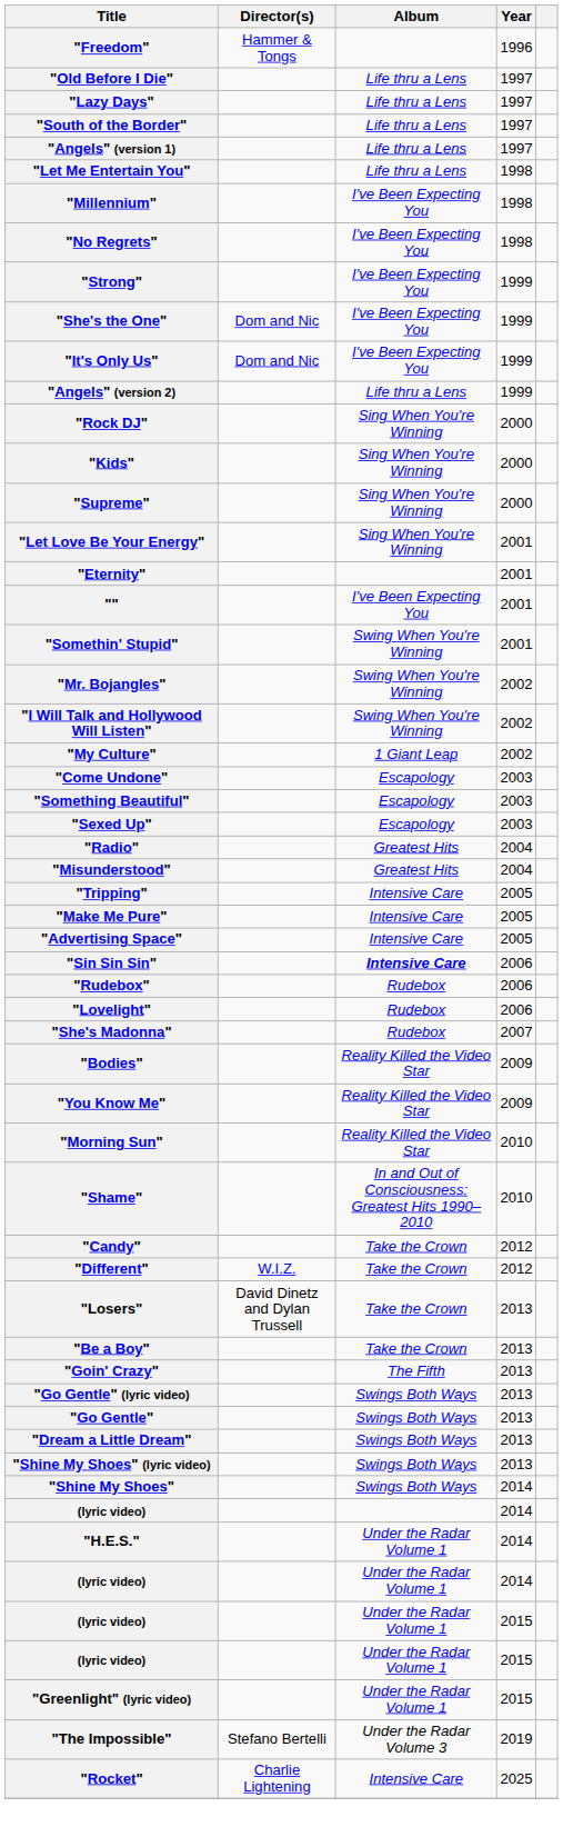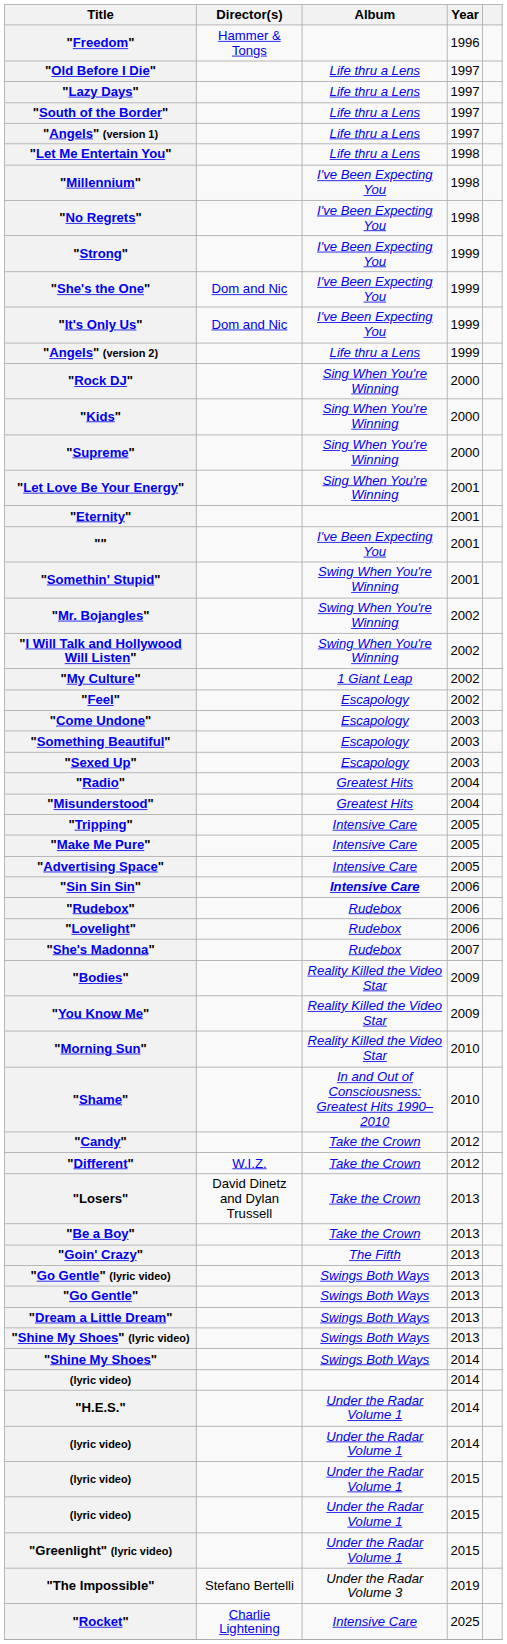+ row: "Feel" | Escapology | 2002
